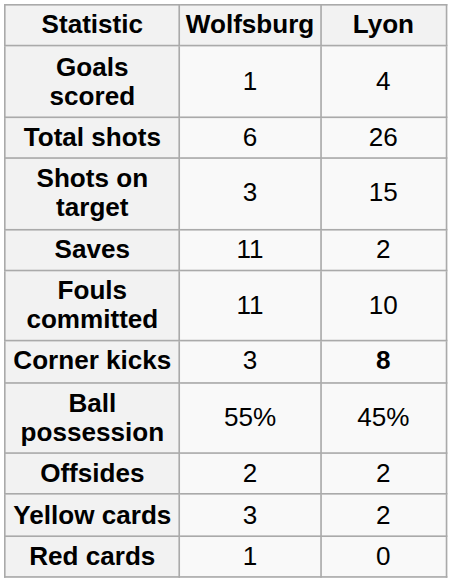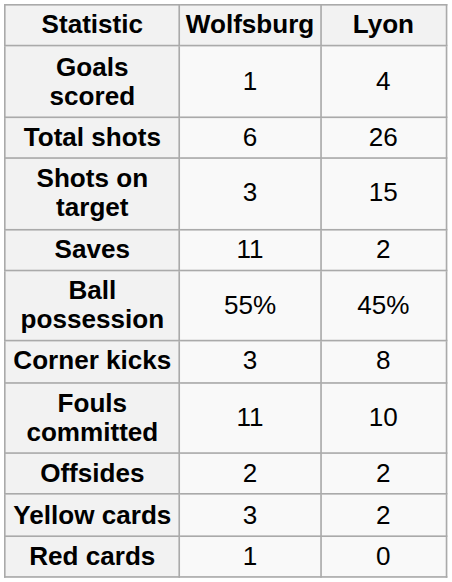rows swapped: Ball possession <-> Fouls committed
Corner kicks | Lyon: bold -> normal
